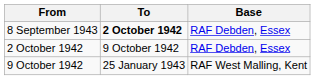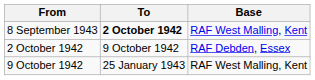8 September 1943 | Base: RAF Debden, Essex -> RAF West Malling, Kent
